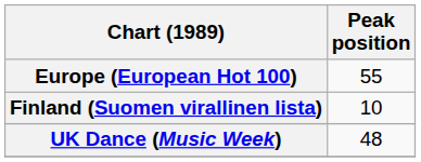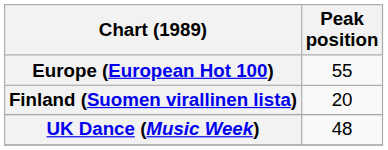Finland (Suomen virallinen lista) | Peak position: 10 -> 20
